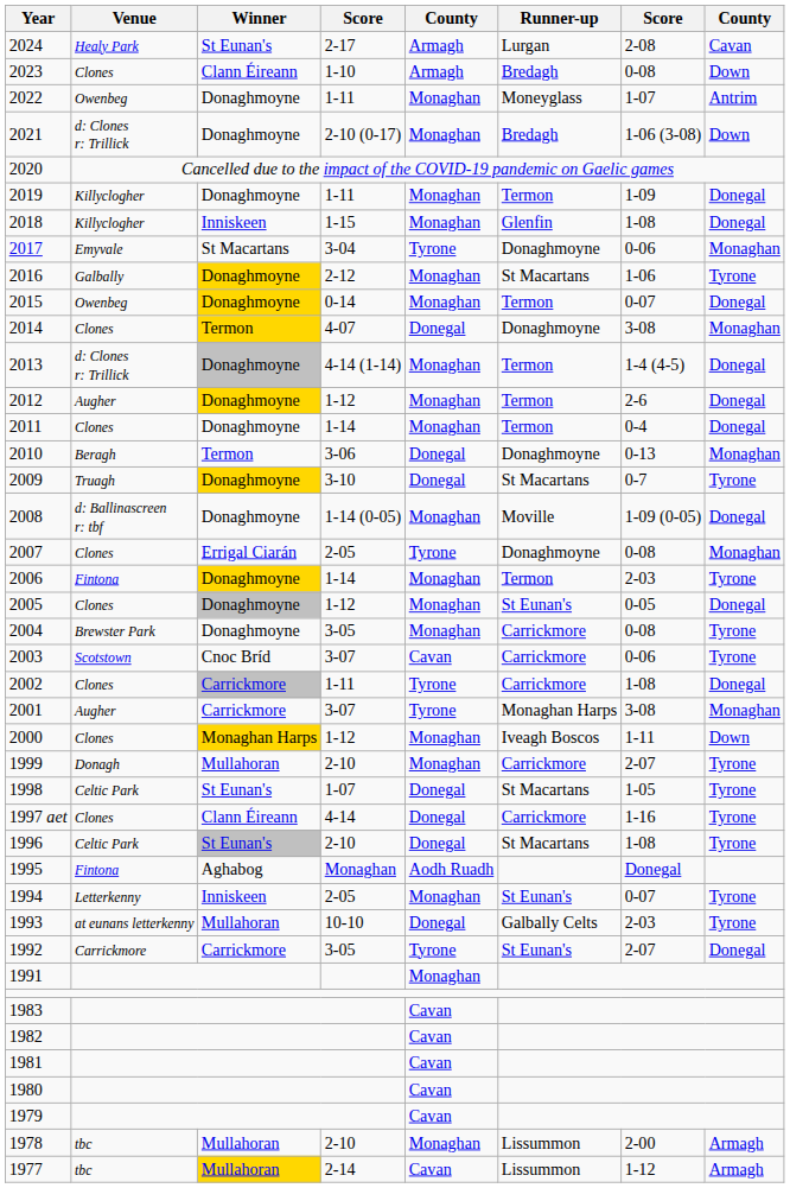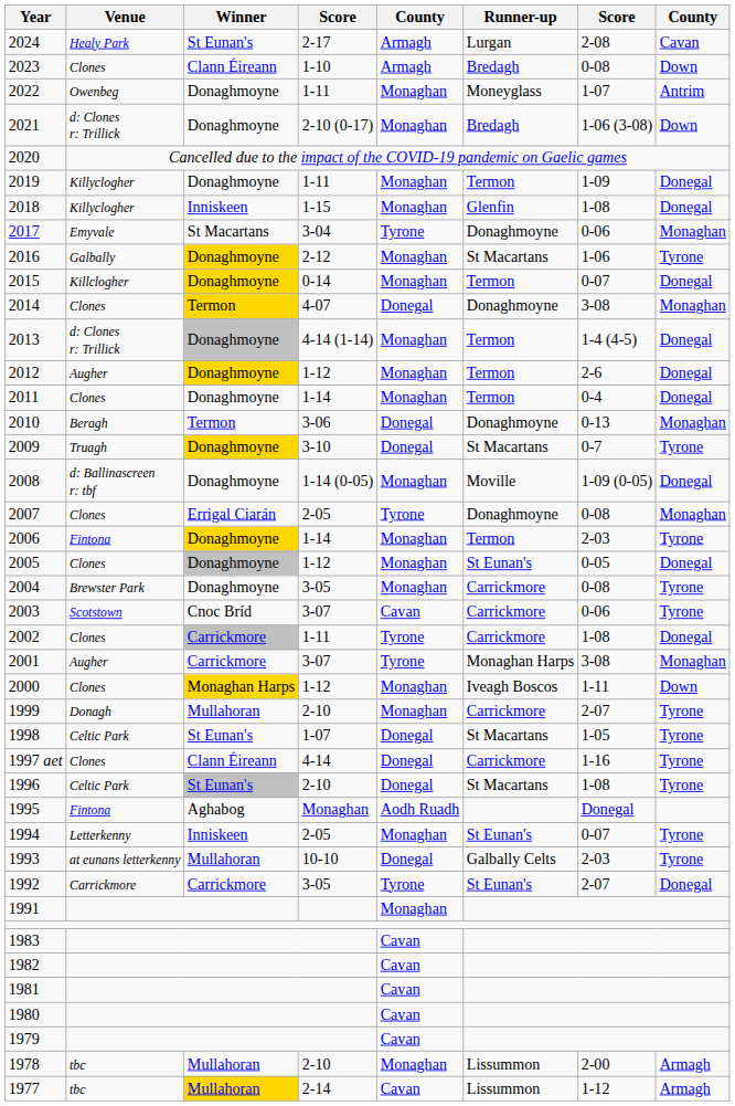2015 | Venue: Owenbeg -> Killclogher
